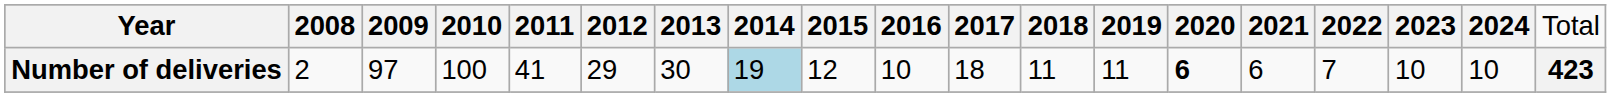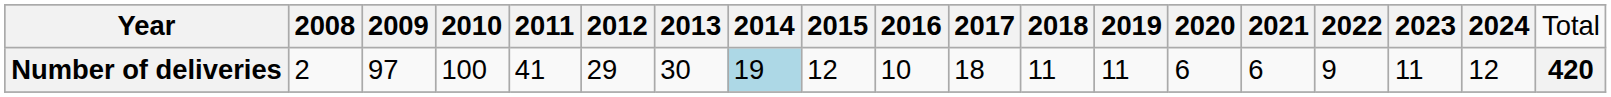Number of deliveries | column 14: bold -> normal
Number of deliveries | column 16: 7 -> 9
Number of deliveries | column 17: 10 -> 11
Number of deliveries | column 18: 10 -> 12
Number of deliveries | column 19: 423 -> 420
